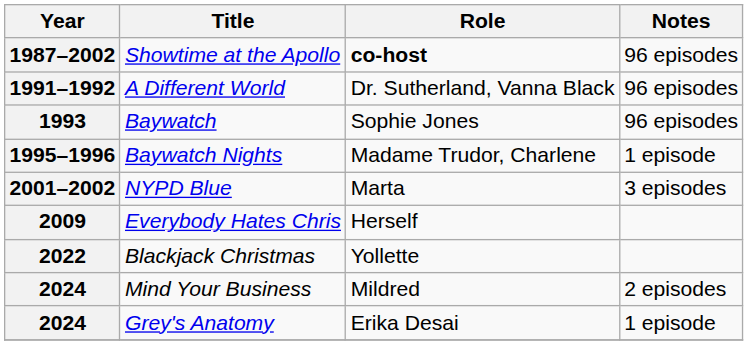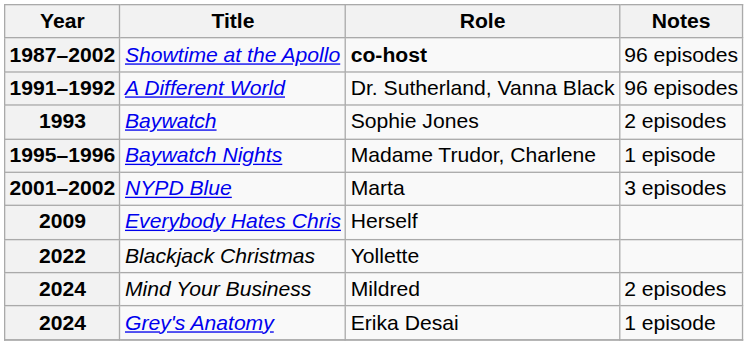Baywatch | Notes: 96 episodes -> 2 episodes
